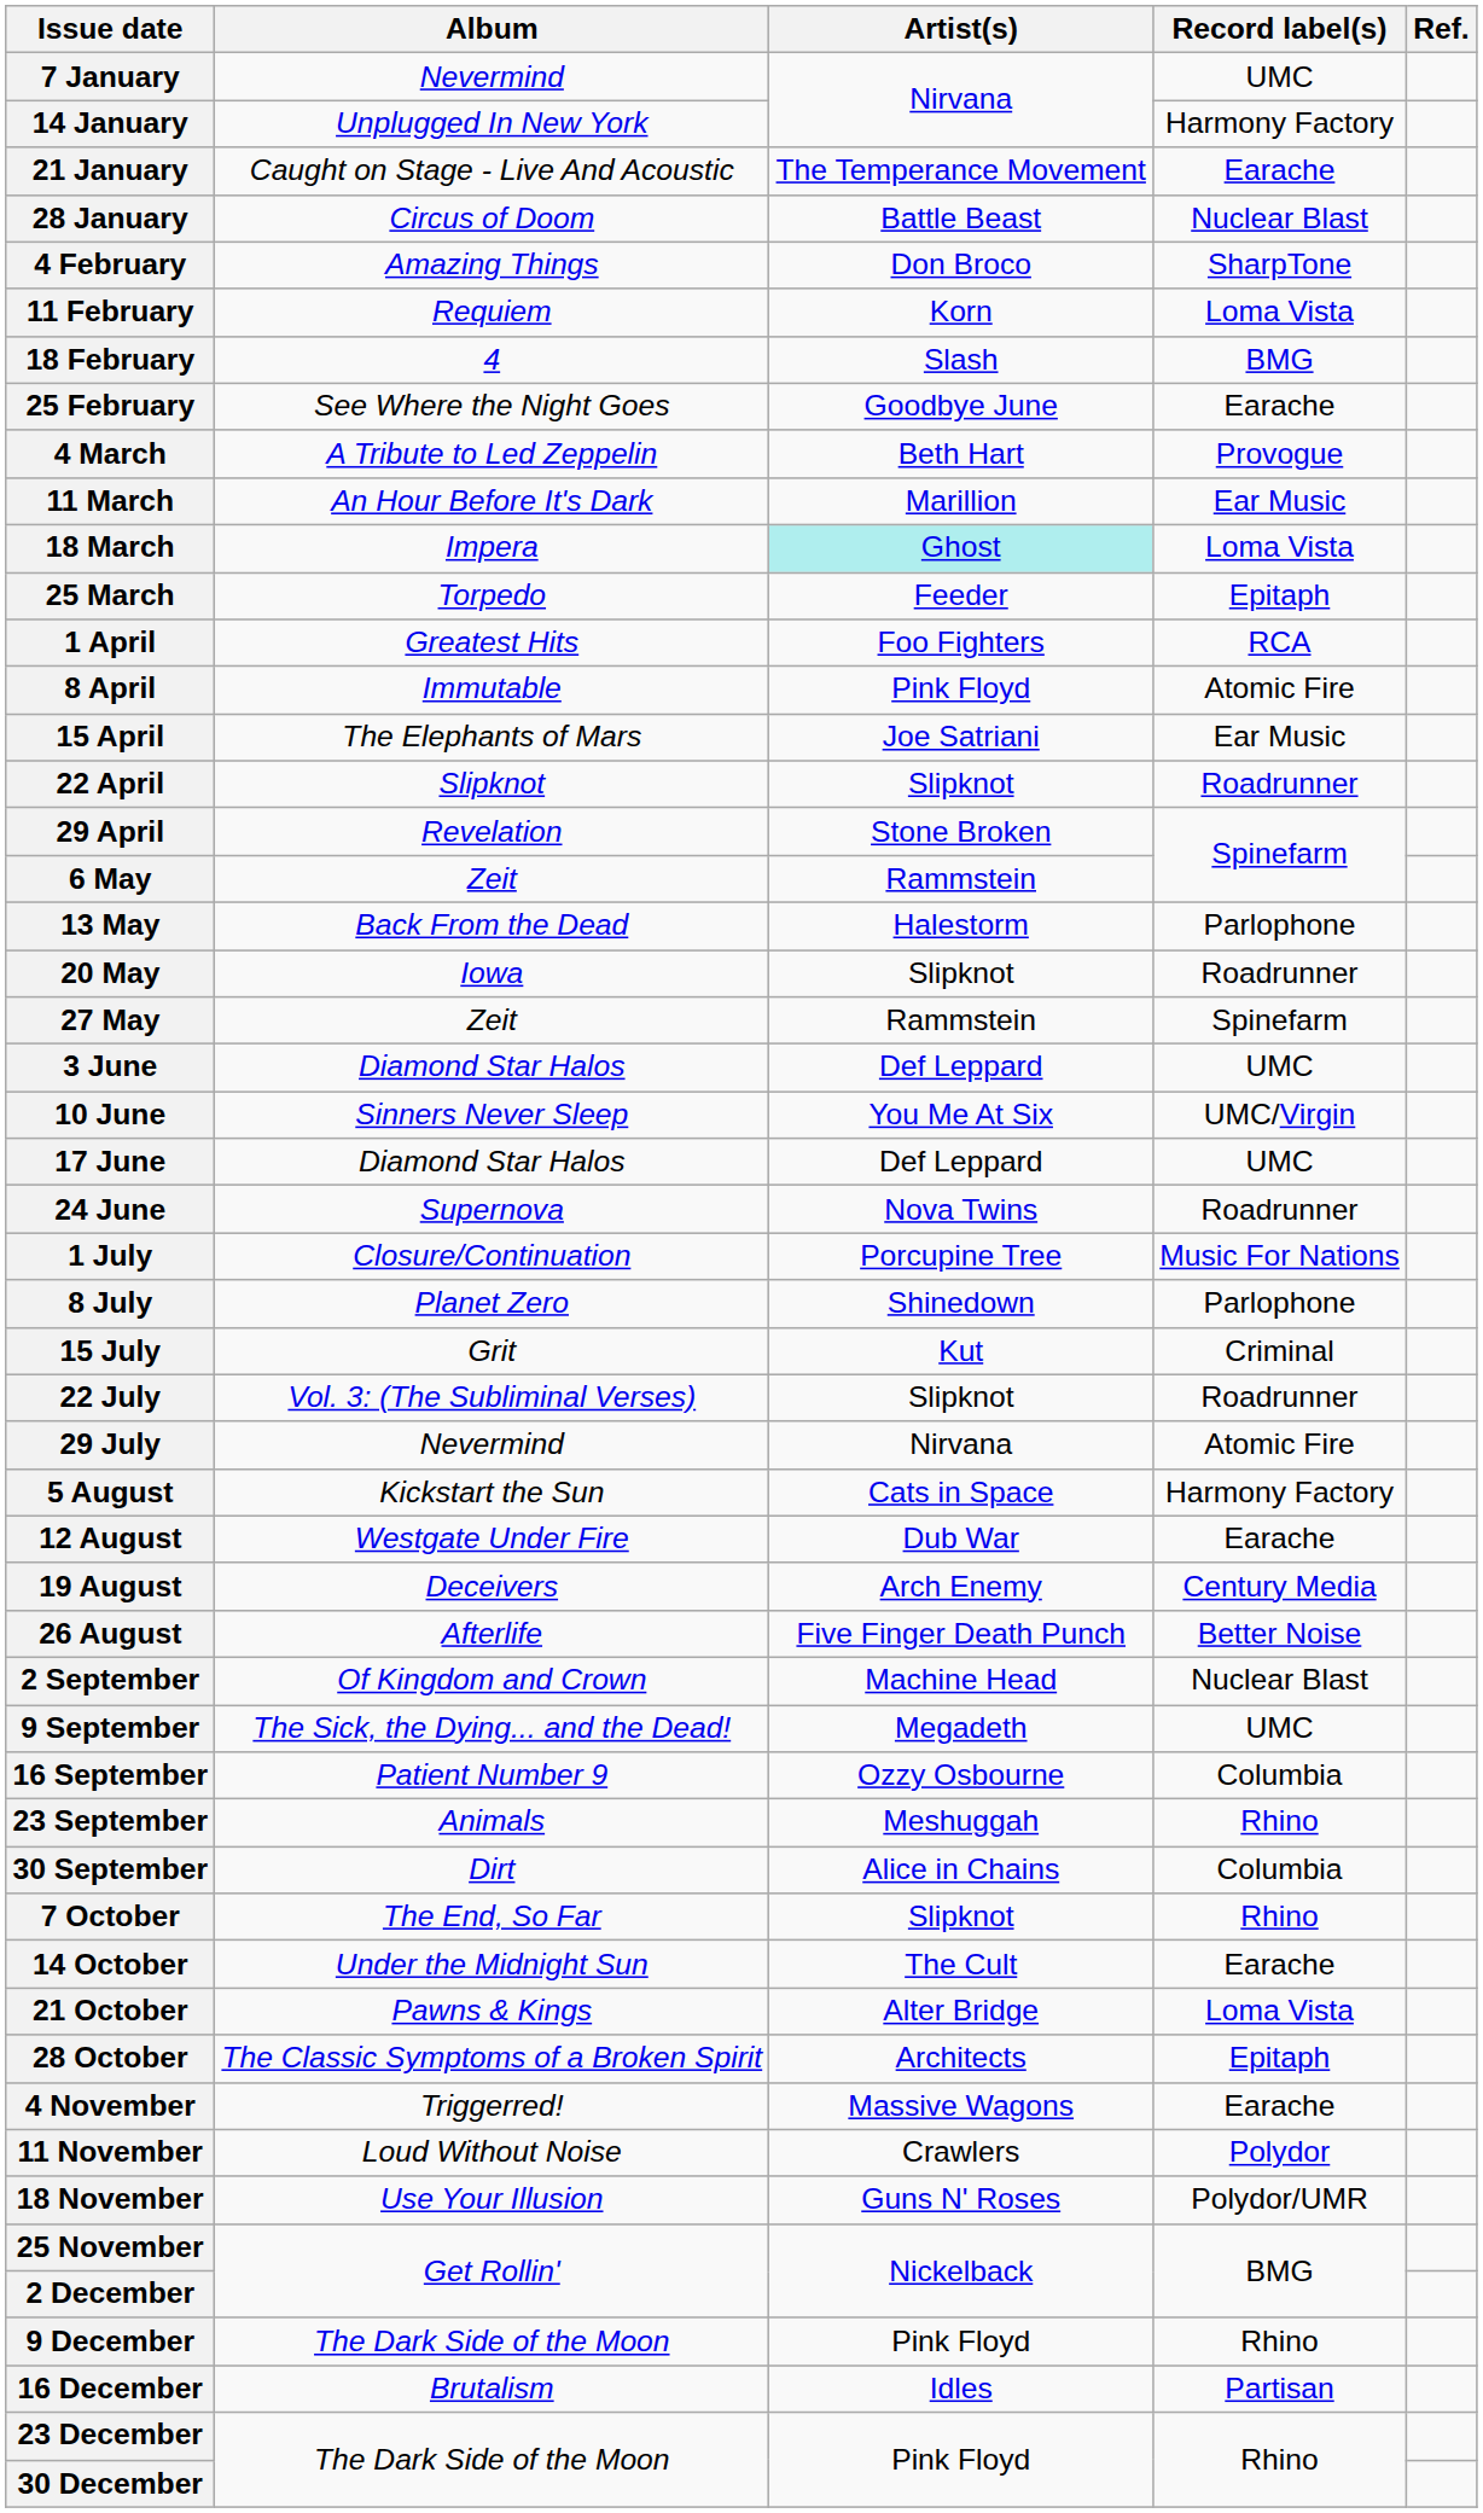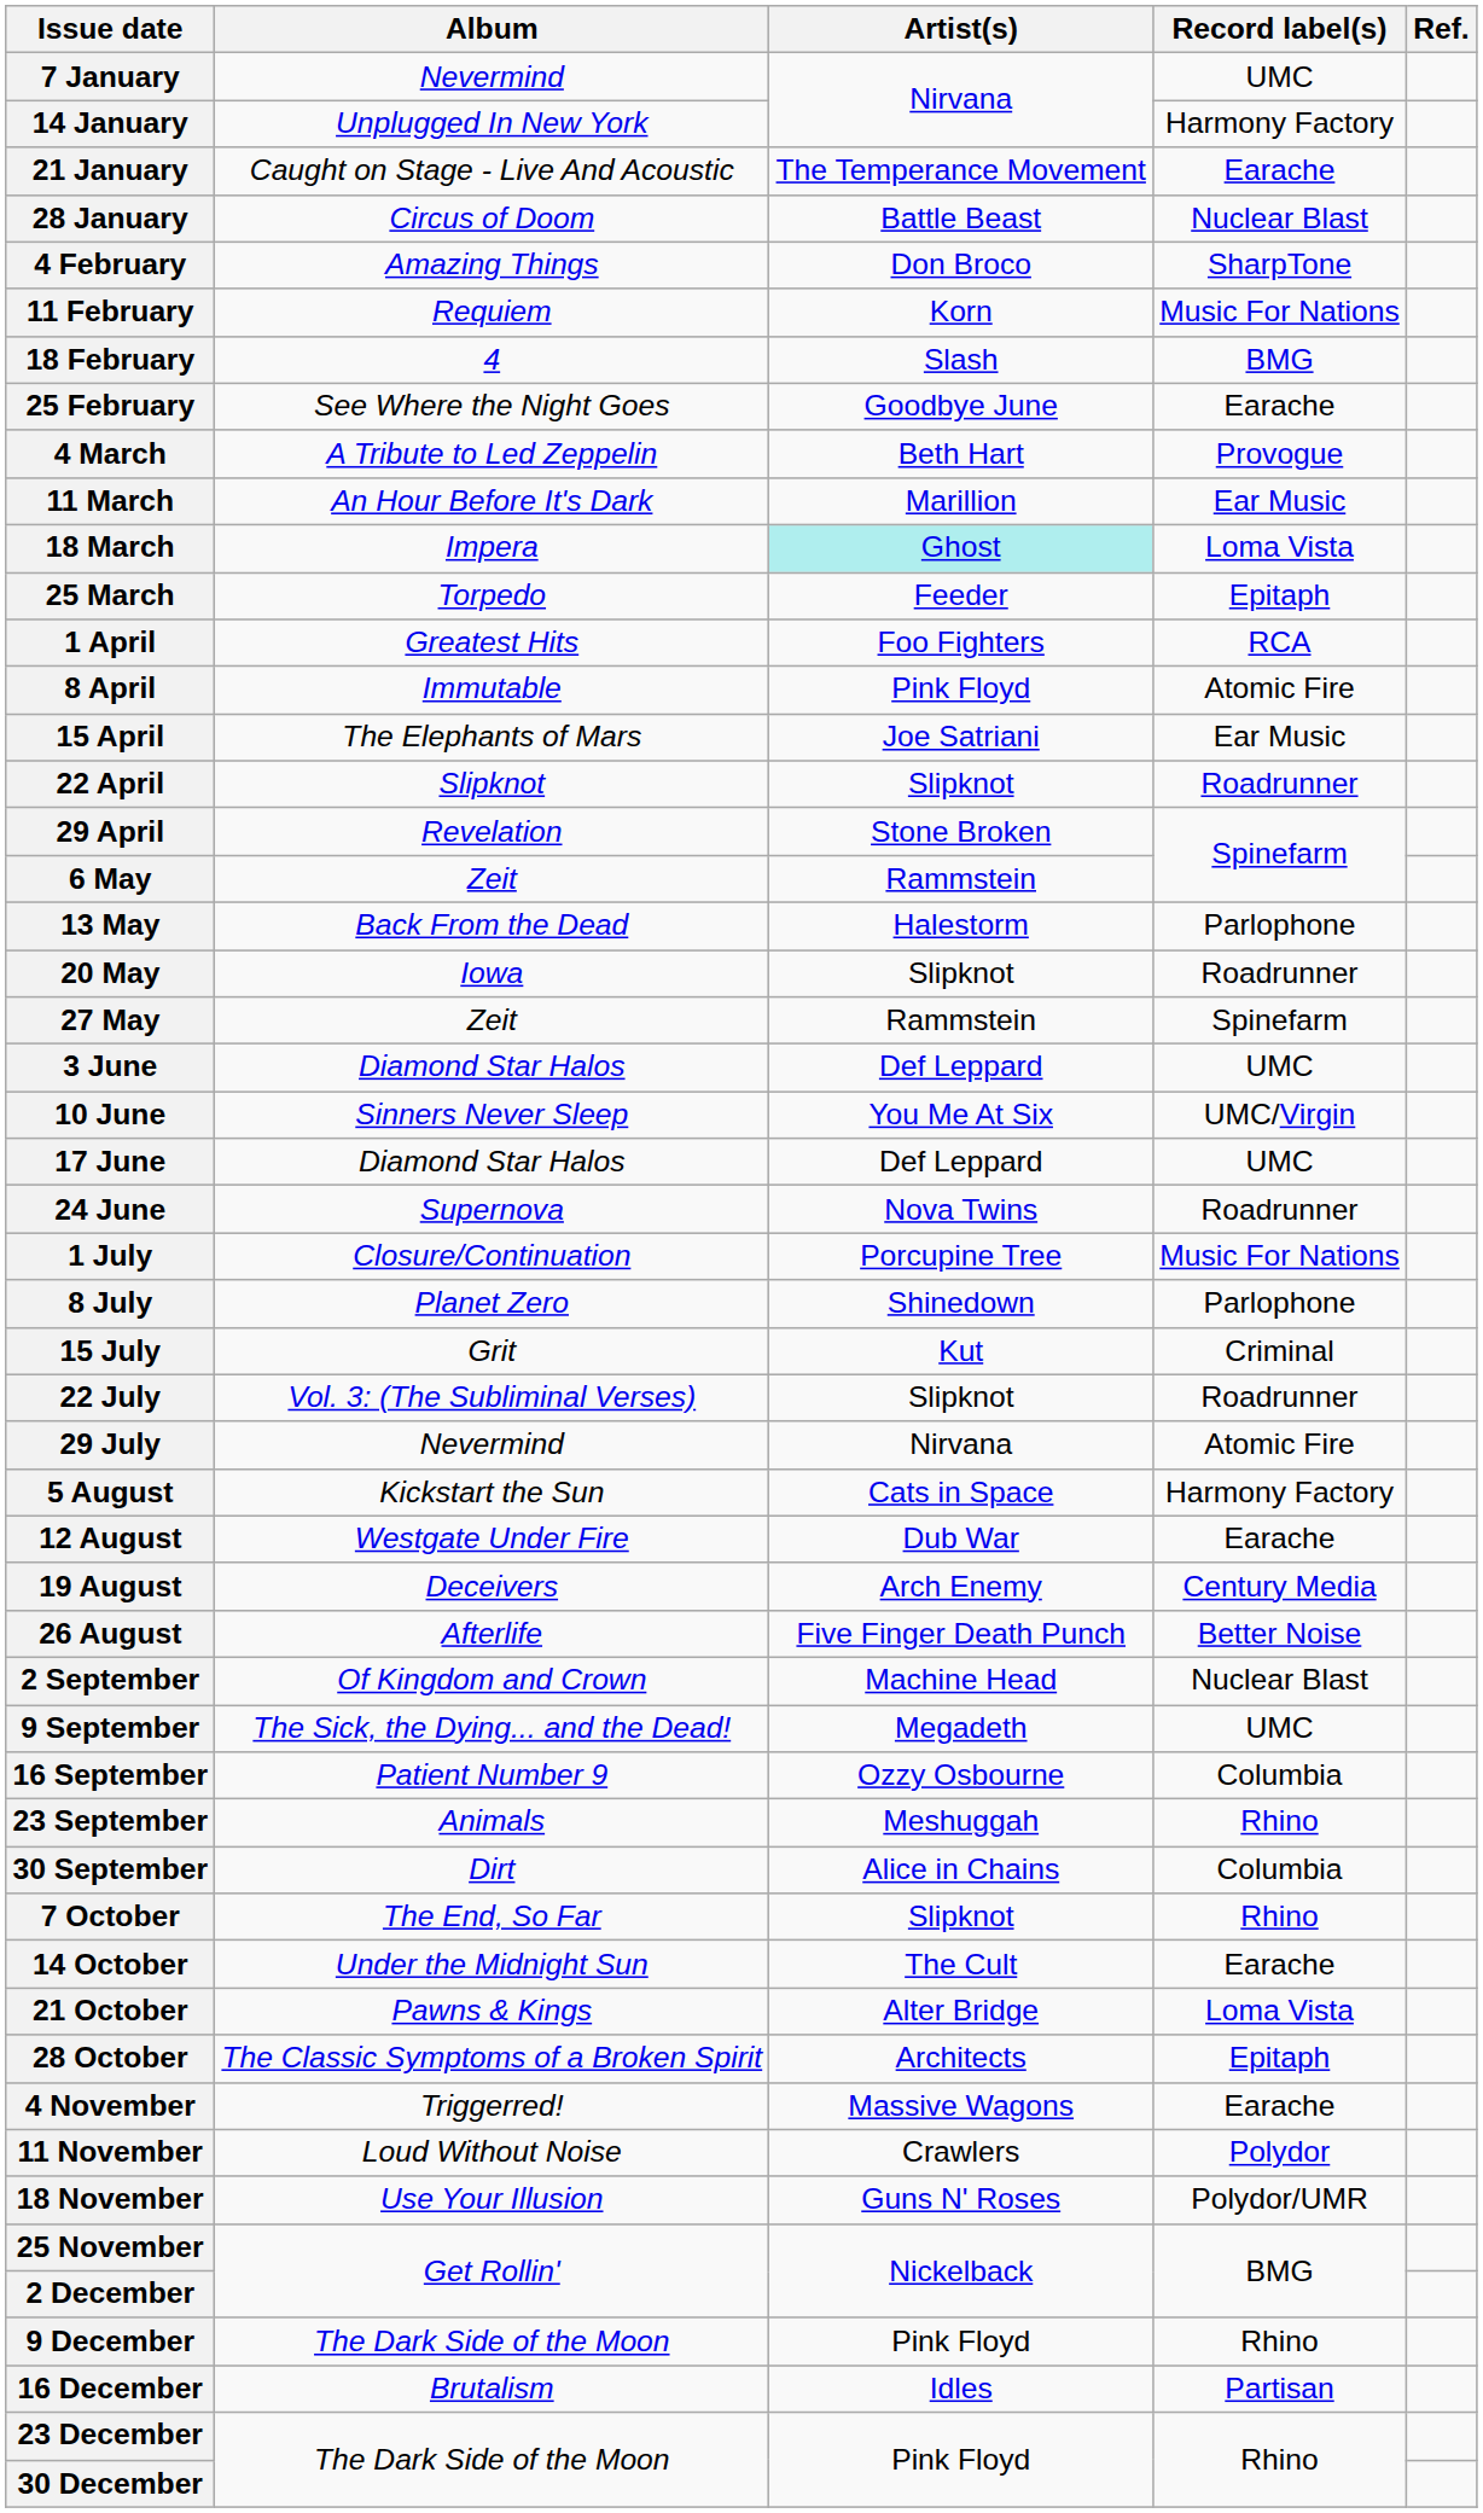11 February | Record label(s): Loma Vista -> Music For Nations
